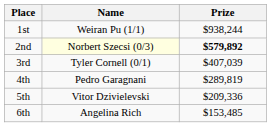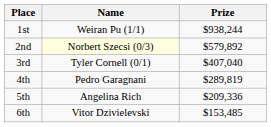2nd | Prize: bold -> normal
3rd | Prize: $407,039 -> $407,040
5th | Name: Vitor Dzivielevski -> Angelina Rich
6th | Name: Angelina Rich -> Vitor Dzivielevski
